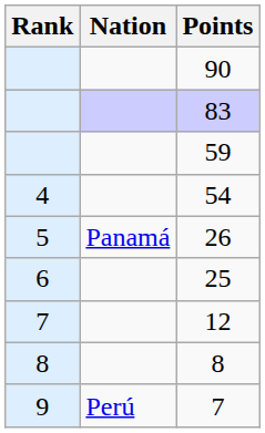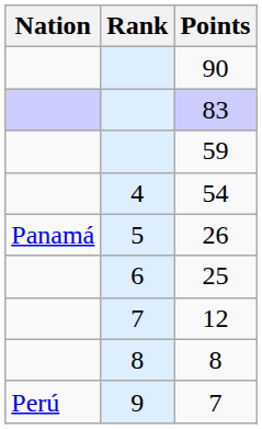columns swapped: Rank <-> Nation
